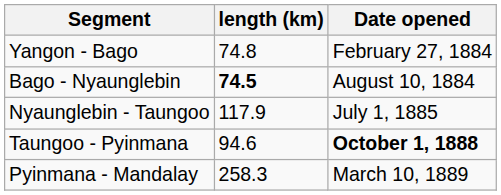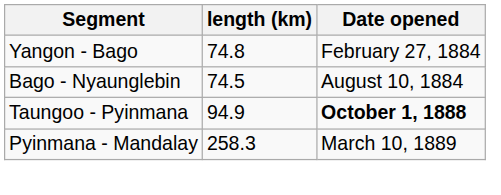Bago - Nyaunglebin | length (km): bold -> normal
- row: Nyaunglebin - Taungoo | 117.9 | July 1, 1885
Taungoo - Pyinmana | length (km): 94.6 -> 94.9
